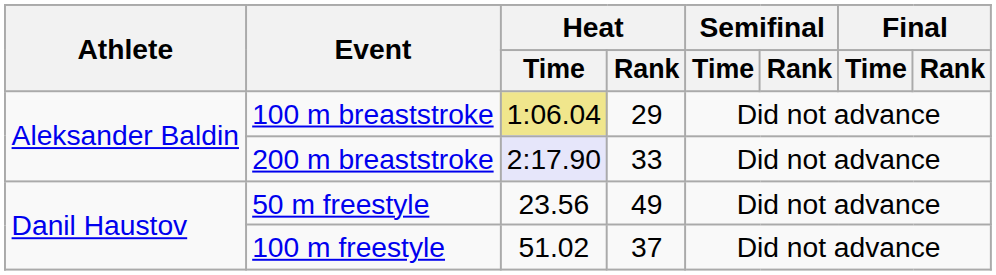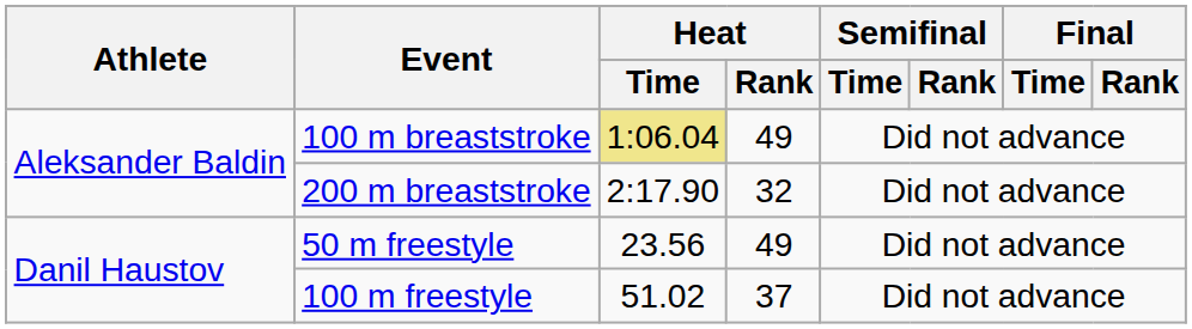100 m breaststroke | Heat / Rank: 29 -> 49
200 m breaststroke | Heat / Time: lavender background -> no background
200 m breaststroke | Heat / Rank: 33 -> 32
